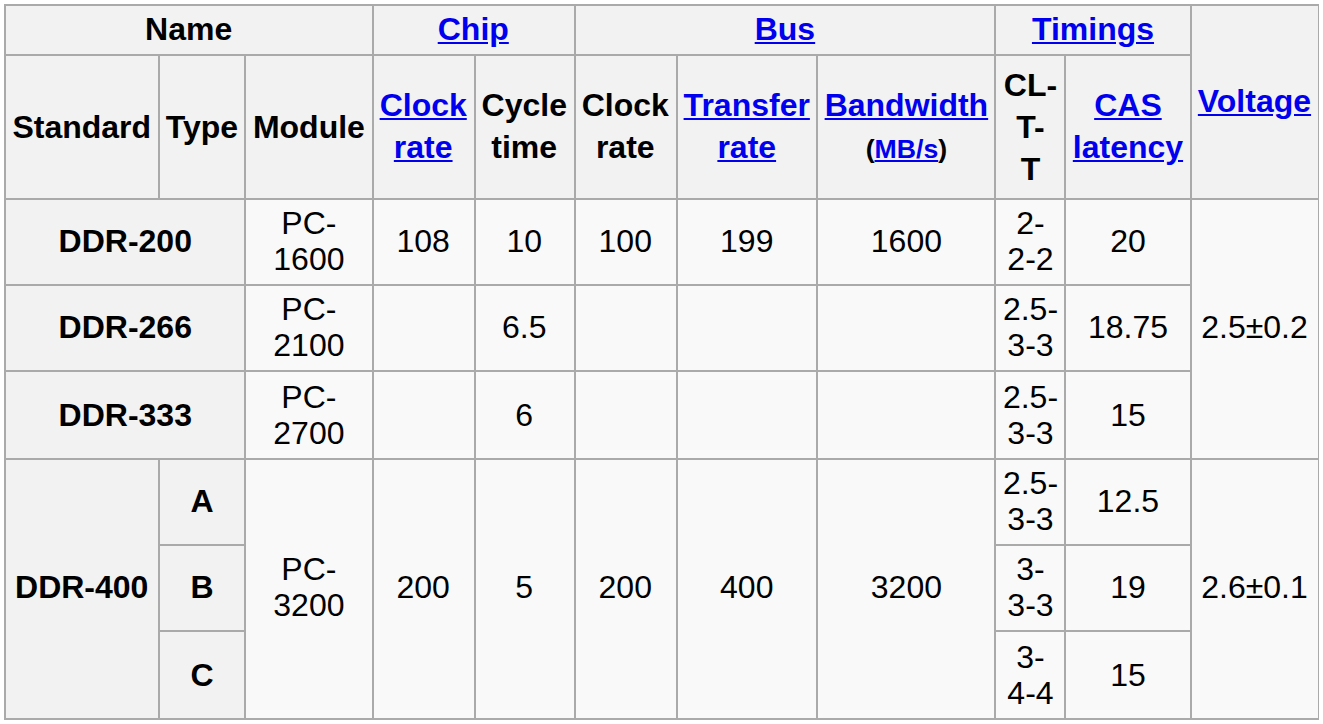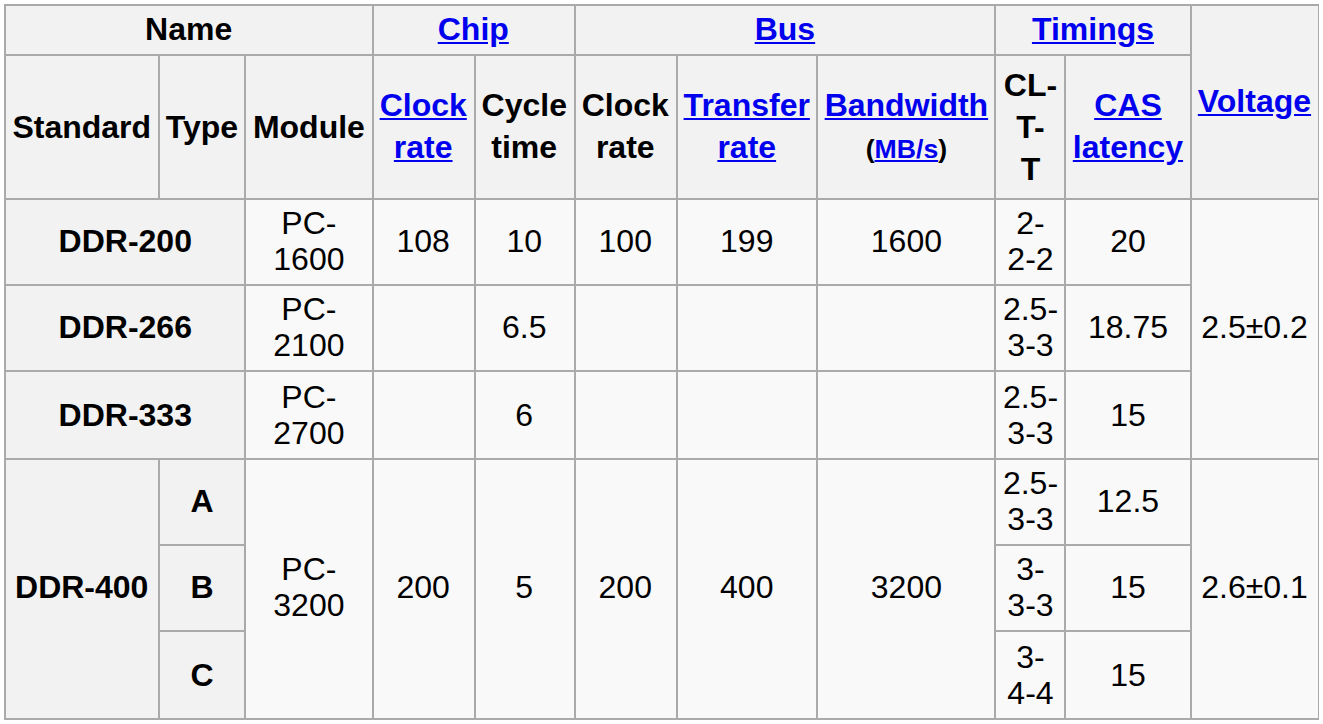B | Timings / CAS latency: 19 -> 15
